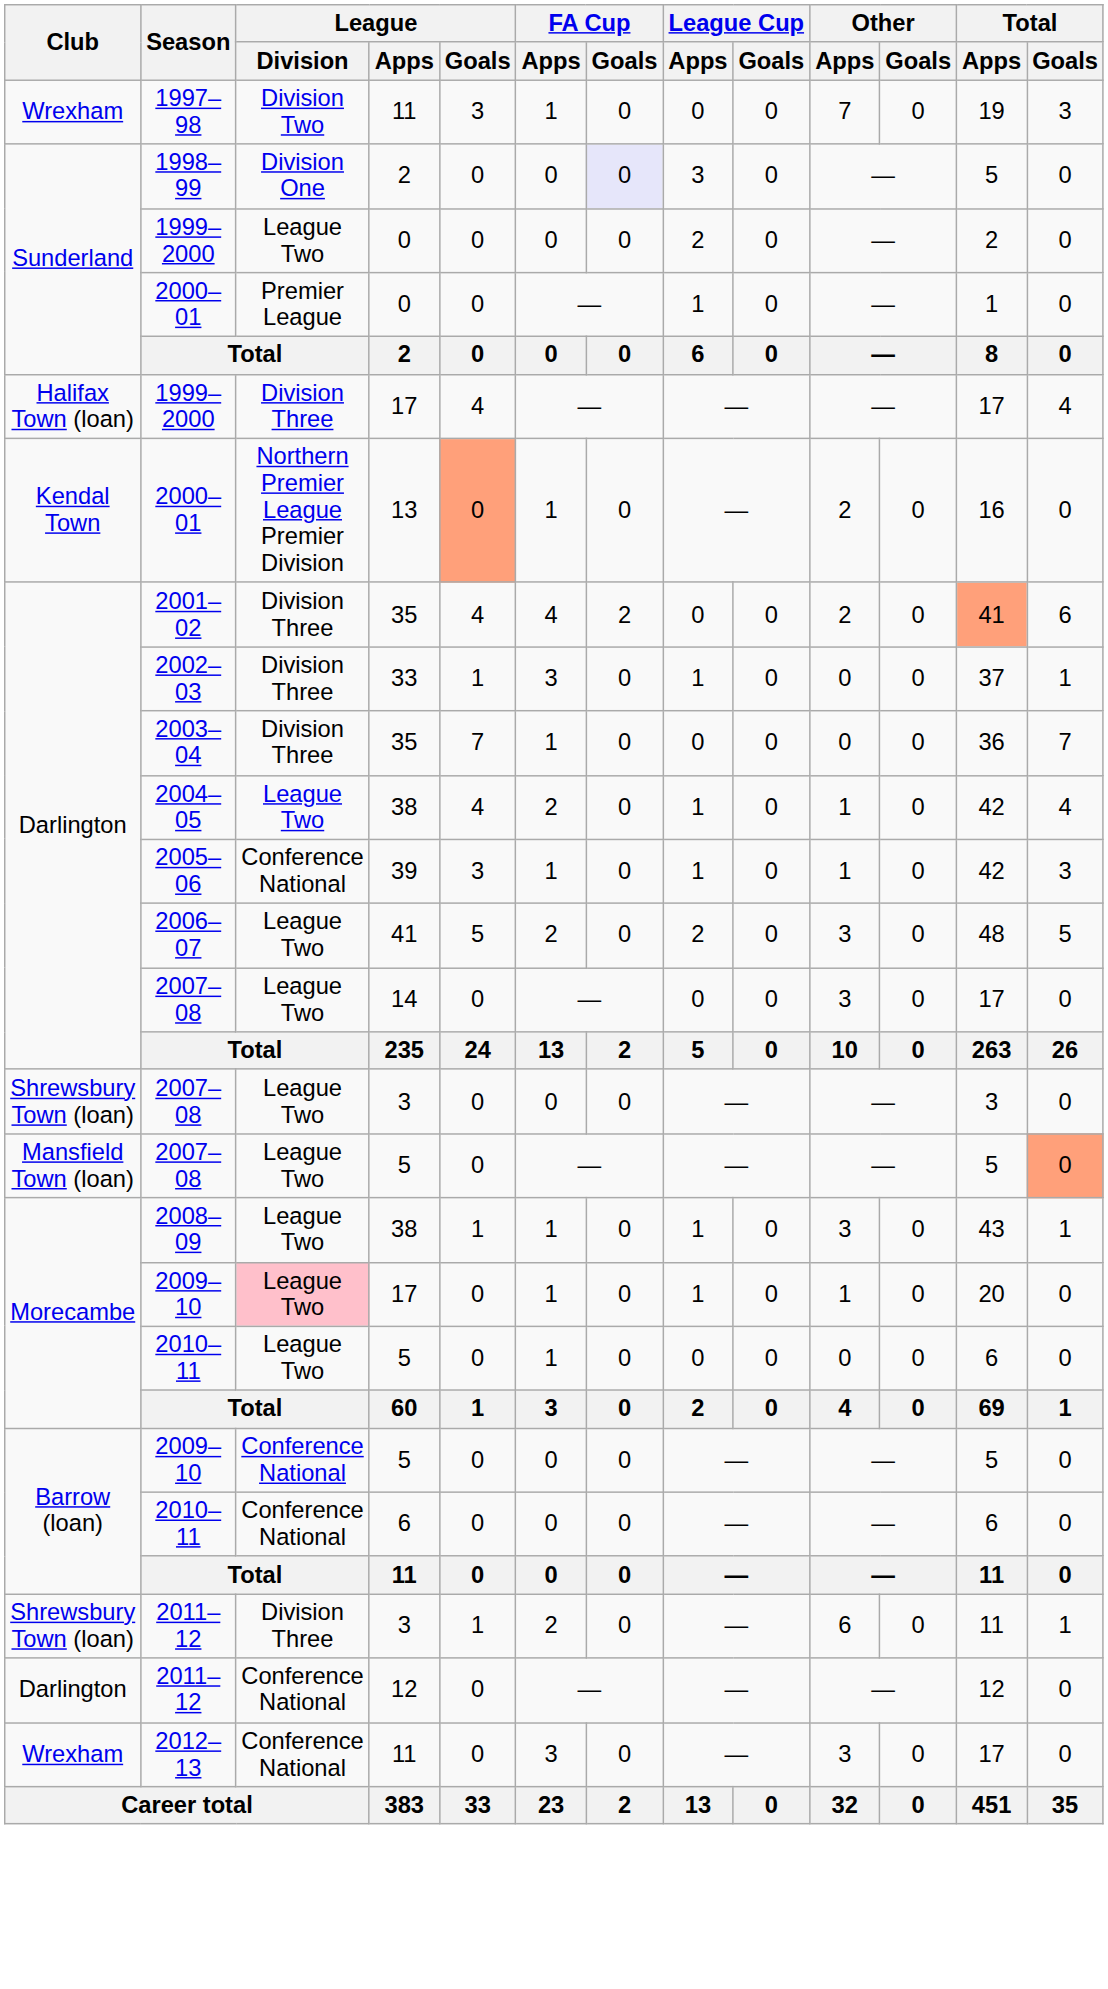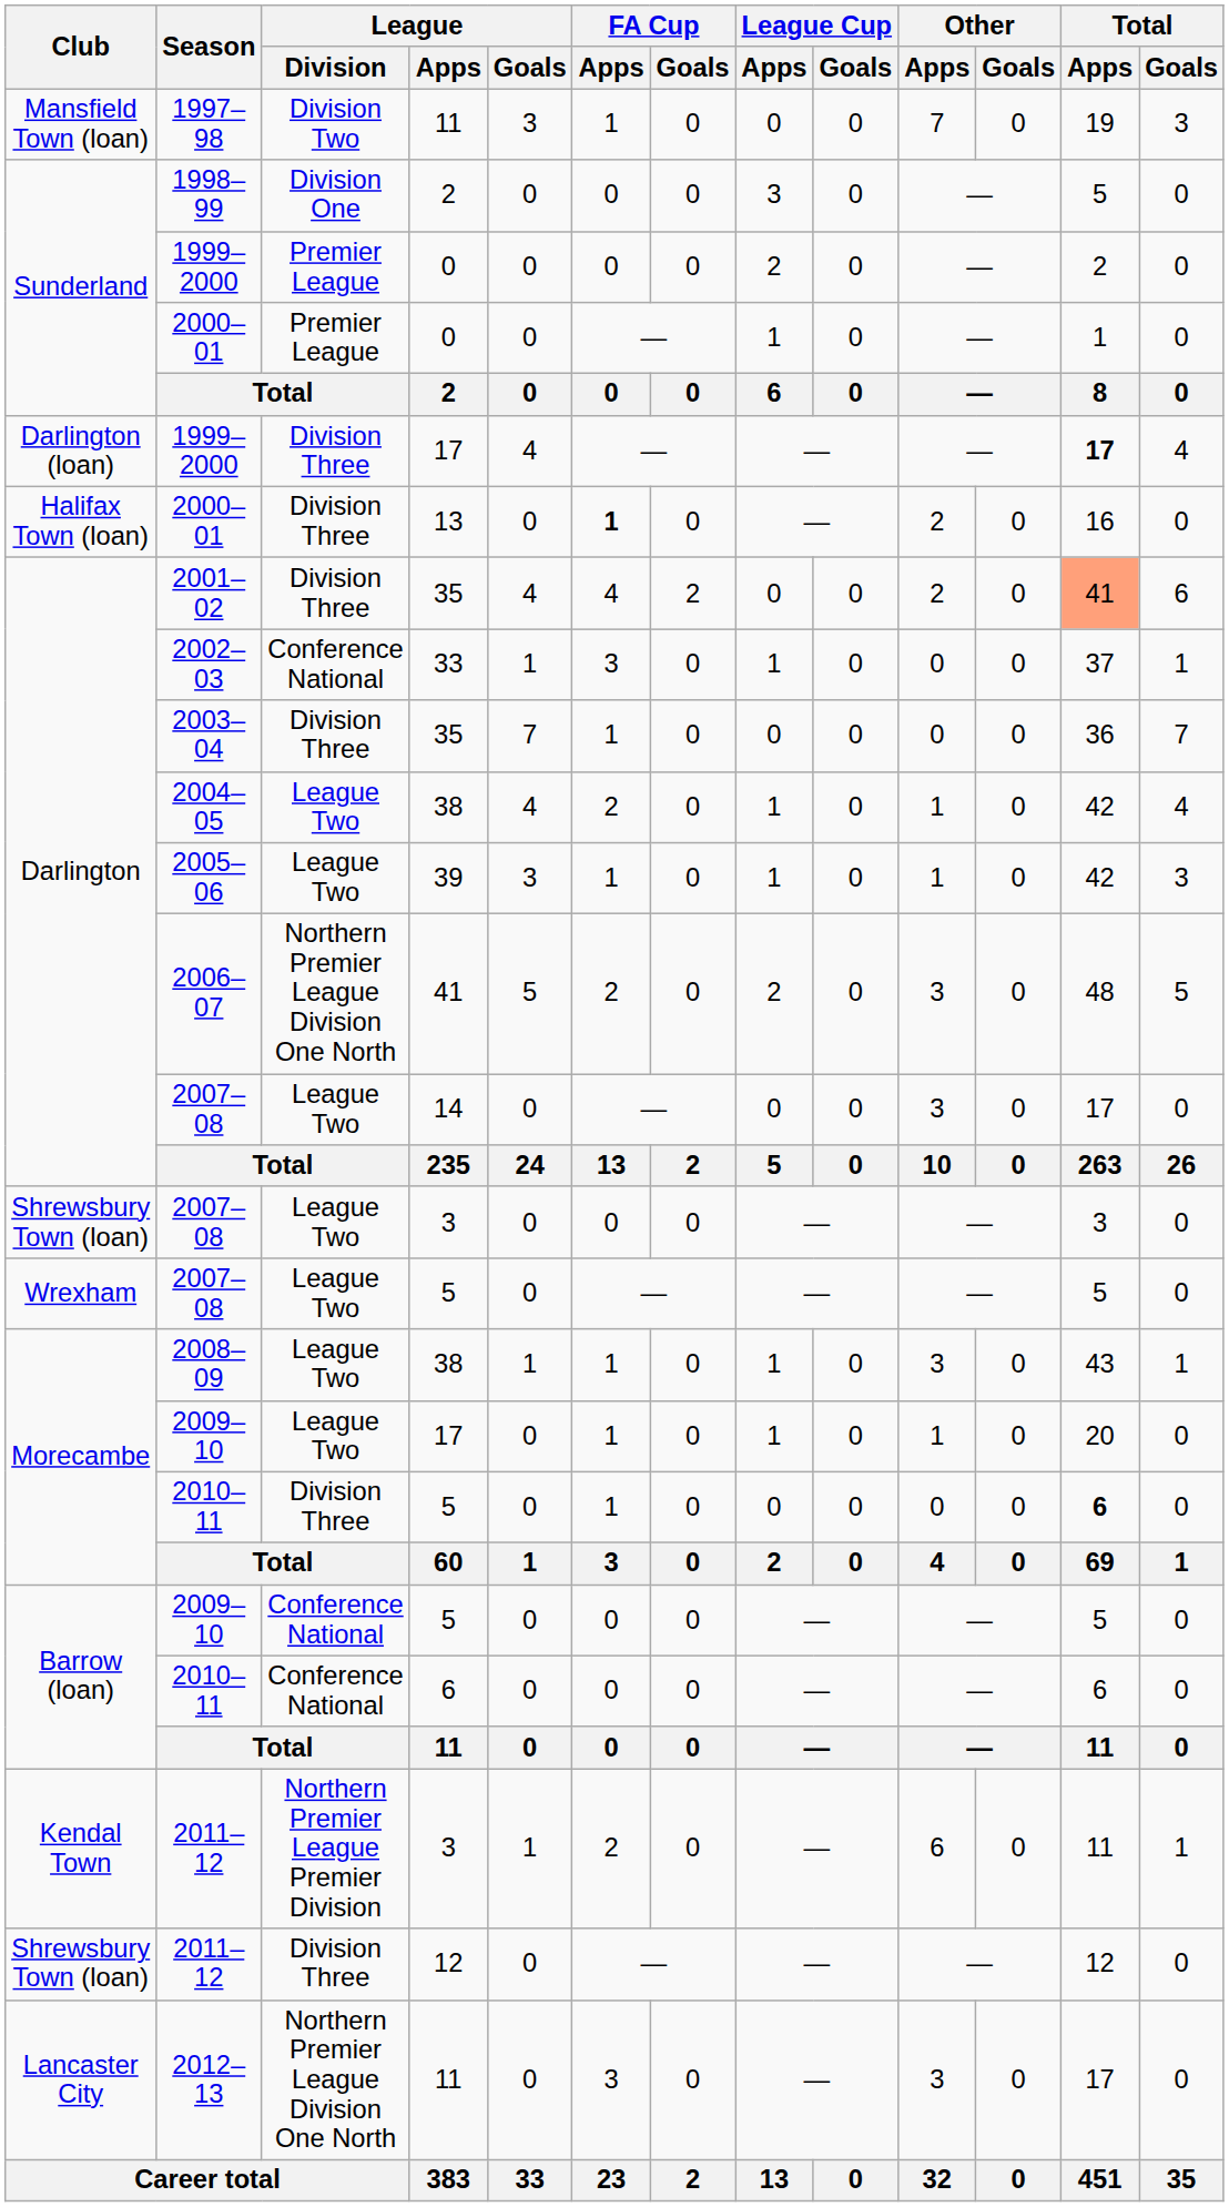1997–98 | Club: Wrexham -> Mansfield Town (loan)
1998–99 | FA Cup / Goals: lavender background -> no background
1999–2000 / 0 | League / Division: League Two -> Premier League
1999–2000 / 17 | Club: Halifax Town (loan) -> Darlington (loan)
1999–2000 / 17 | Total / Apps: normal -> bold
2000–01 / 13 | Club: Kendal Town -> Halifax Town (loan)
2000–01 / 13 | League / Division: Northern Premier League Premier Division -> Division Three
2000–01 / 13 | League / Goals: lightsalmon background -> no background
2000–01 / 13 | FA Cup / Apps: normal -> bold
2002–03 | League / Division: Division Three -> Conference National
2005–06 | League / Division: Conference National -> League Two
2006–07 | League / Division: League Two -> Northern Premier League Division One North
2007–08 / 5 | Club: Mansfield Town (loan) -> Wrexham
2007–08 / 5 | Total / Goals: lightsalmon background -> no background
2009–10 / 17 | League / Division: pink background -> no background
2010–11 / 5 | League / Division: League Two -> Division Three
2010–11 / 5 | Total / Apps: normal -> bold
2011–12 / 3 | Club: Shrewsbury Town (loan) -> Kendal Town
2011–12 / 3 | League / Division: Division Three -> Northern Premier League Premier Division
2011–12 / 12 | Club: Darlington -> Shrewsbury Town (loan)
2011–12 / 12 | League / Division: Conference National -> Division Three
2012–13 | Club: Wrexham -> Lancaster City
2012–13 | League / Division: Conference National -> Northern Premier League Division One North
